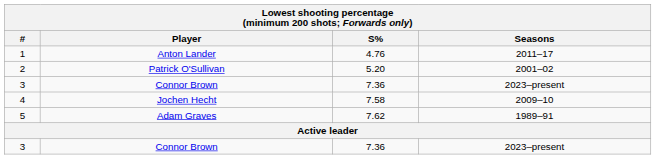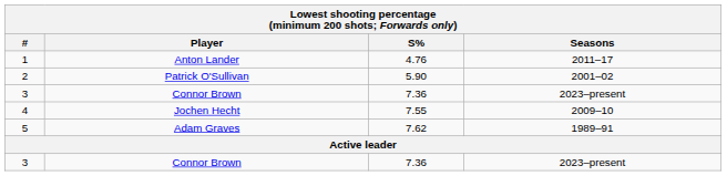2 | S%: 5.20 -> 5.90
4 | S%: 7.58 -> 7.55
